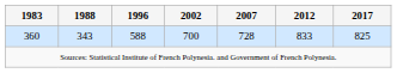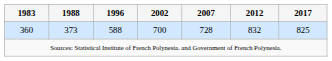360 | 1988: 343 -> 373
360 | 2012: 833 -> 832
